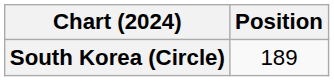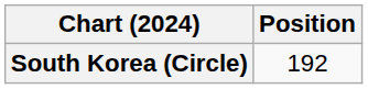South Korea (Circle) | Position: 189 -> 192
